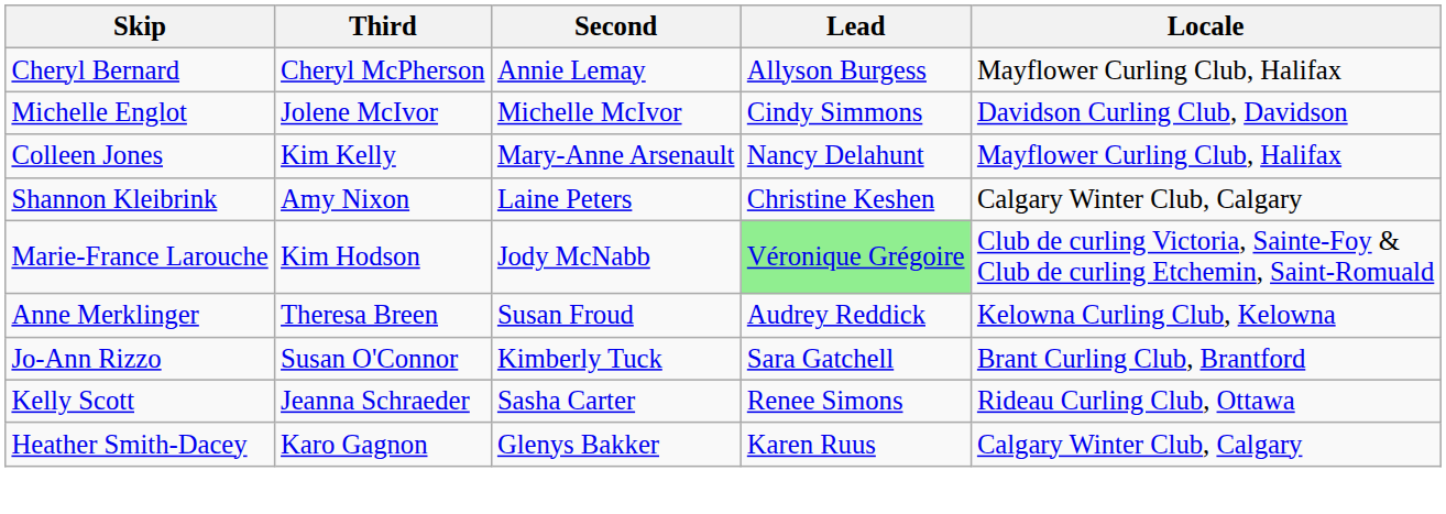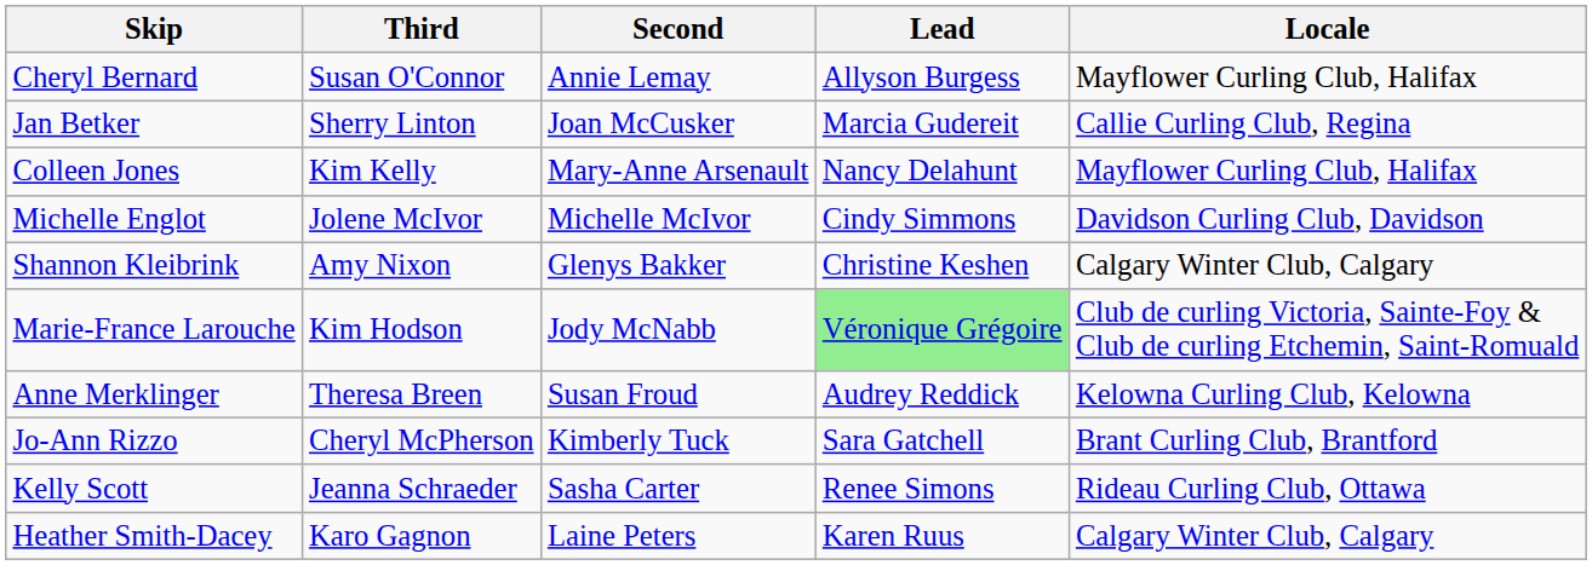Cheryl Bernard | Third: Cheryl McPherson -> Susan O'Connor
+ row: Jan Betker | Sherry Linton | Joan McCusker | Marcia Gudereit | Callie Curling Club, Regina
rows swapped: Michelle Englot <-> Colleen Jones
Shannon Kleibrink | Second: Laine Peters -> Glenys Bakker
Jo-Ann Rizzo | Third: Susan O'Connor -> Cheryl McPherson
Heather Smith-Dacey | Second: Glenys Bakker -> Laine Peters
